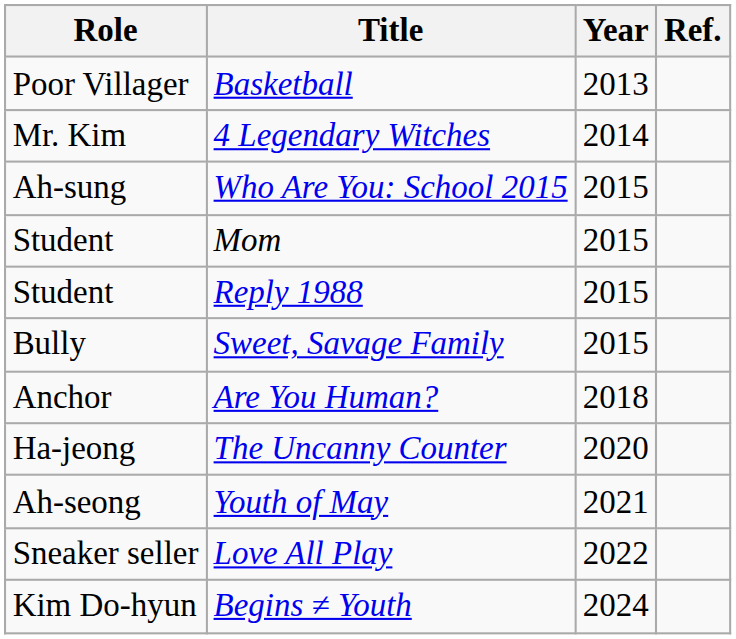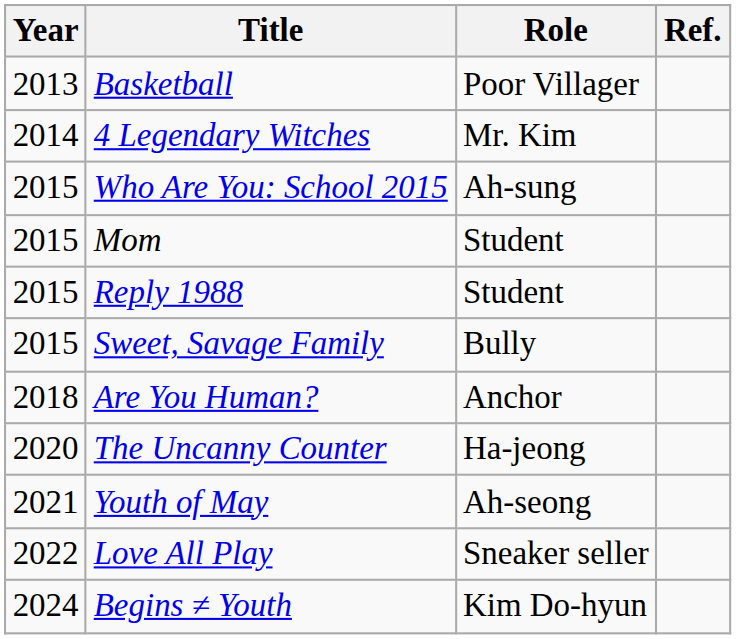columns swapped: Year <-> Role
